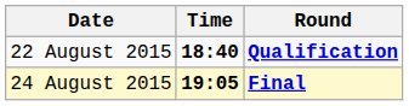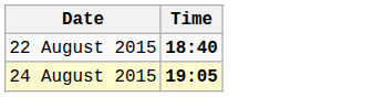- column: Round | Qualification | Final
